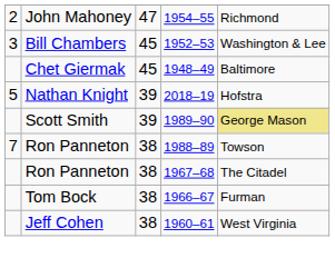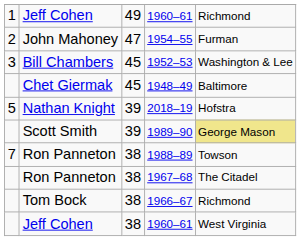+ row: 1 | Jeff Cohen | 49 | 1960–61 | Richmond
1954–55 | column 5: Richmond -> Furman
1966–67 | column 5: Furman -> Richmond
